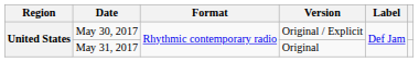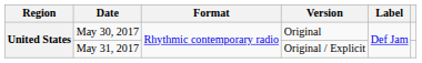May 30, 2017 | Version: Original / Explicit -> Original
May 31, 2017 | Version: Original -> Original / Explicit
